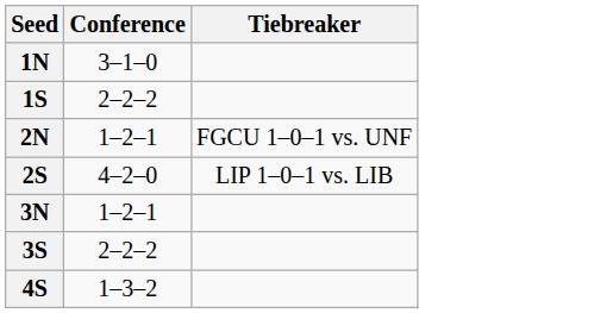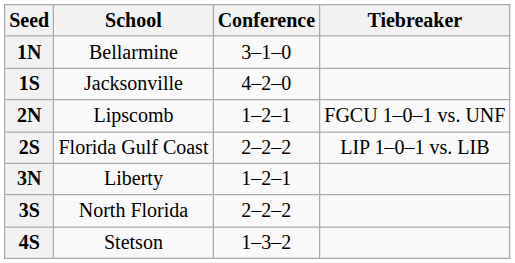+ column: School | Bellarmine | Jacksonville | Lipscomb | Florida Gulf Coast | Liberty | North Florida | Stetson
1S | Conference: 2–2–2 -> 4–2–0
2S | Conference: 4–2–0 -> 2–2–2
